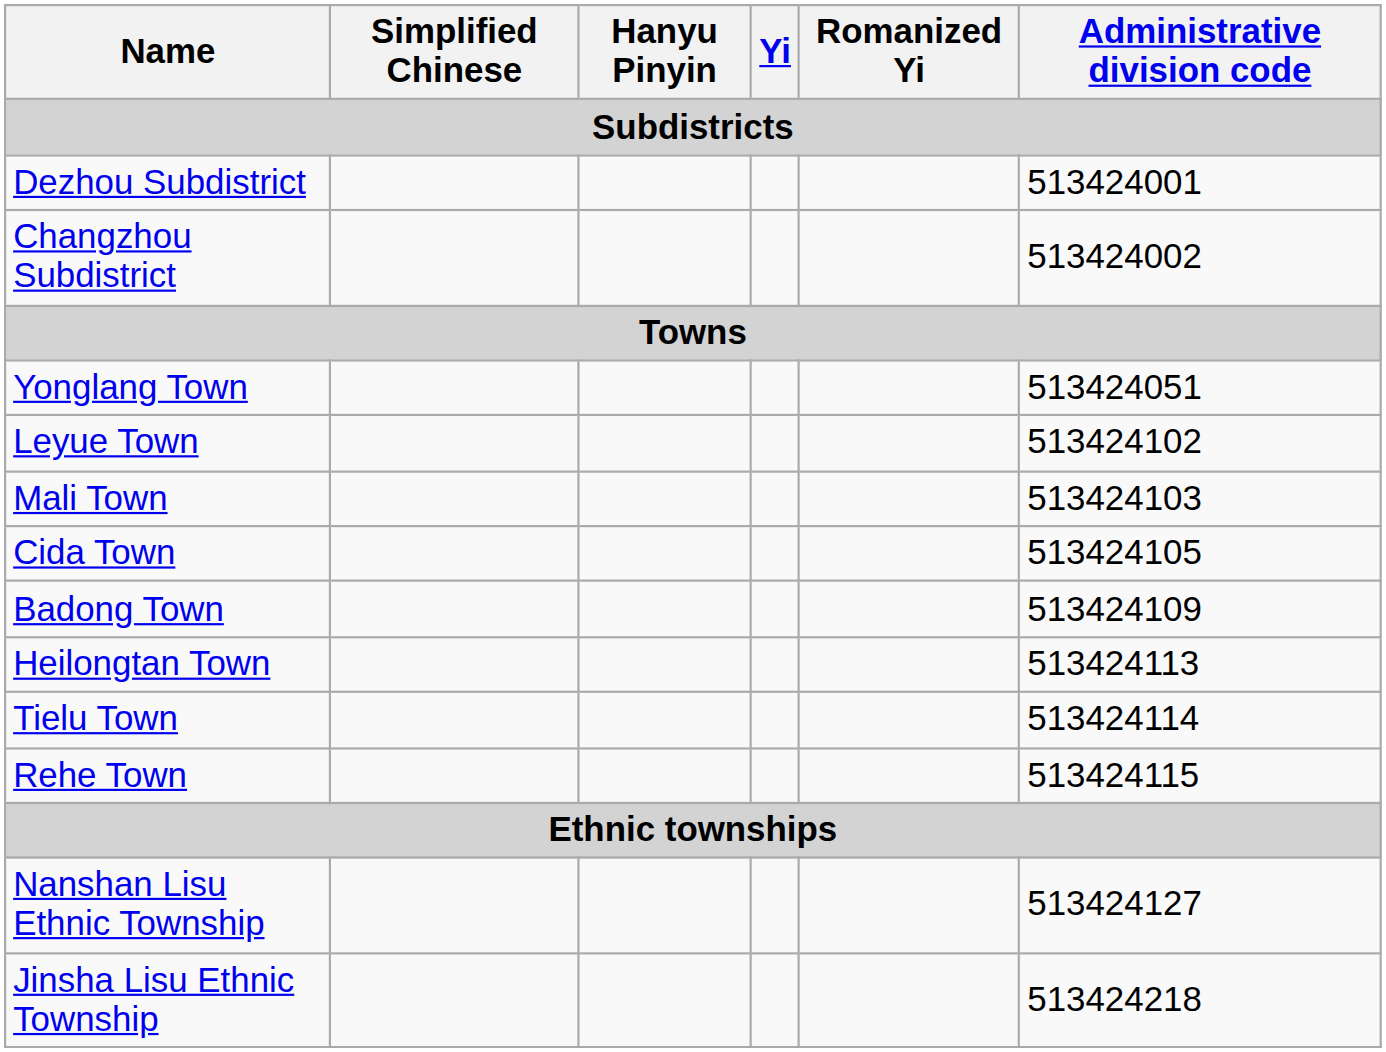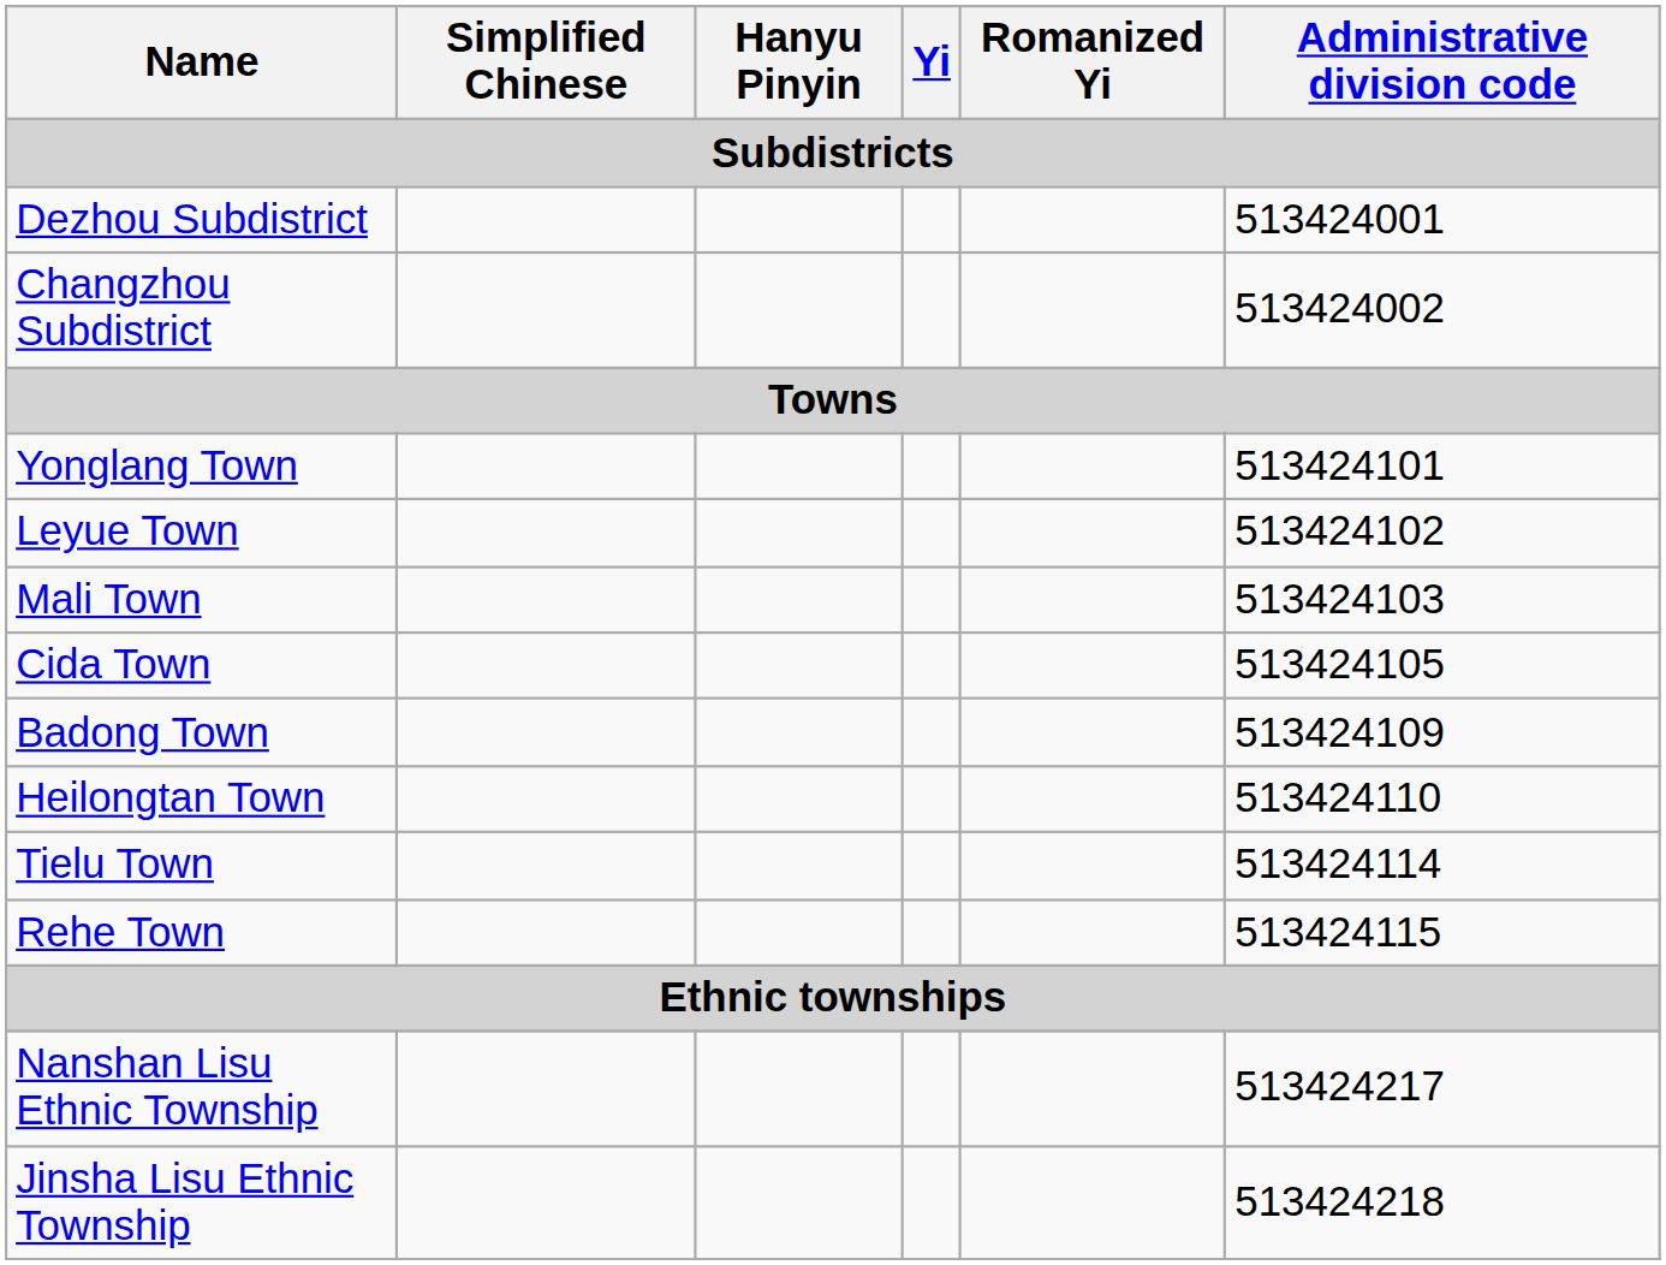Yonglang Town | Administrative division code: 513424051 -> 513424101
Heilongtan Town | Administrative division code: 513424113 -> 513424110
Nanshan Lisu Ethnic Township | Administrative division code: 513424127 -> 513424217
